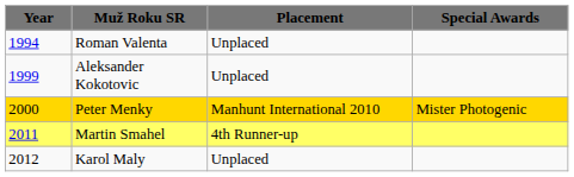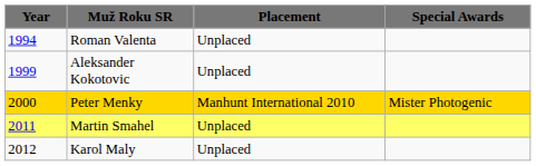Martin Smahel | column 3: 4th Runner-up -> Unplaced
